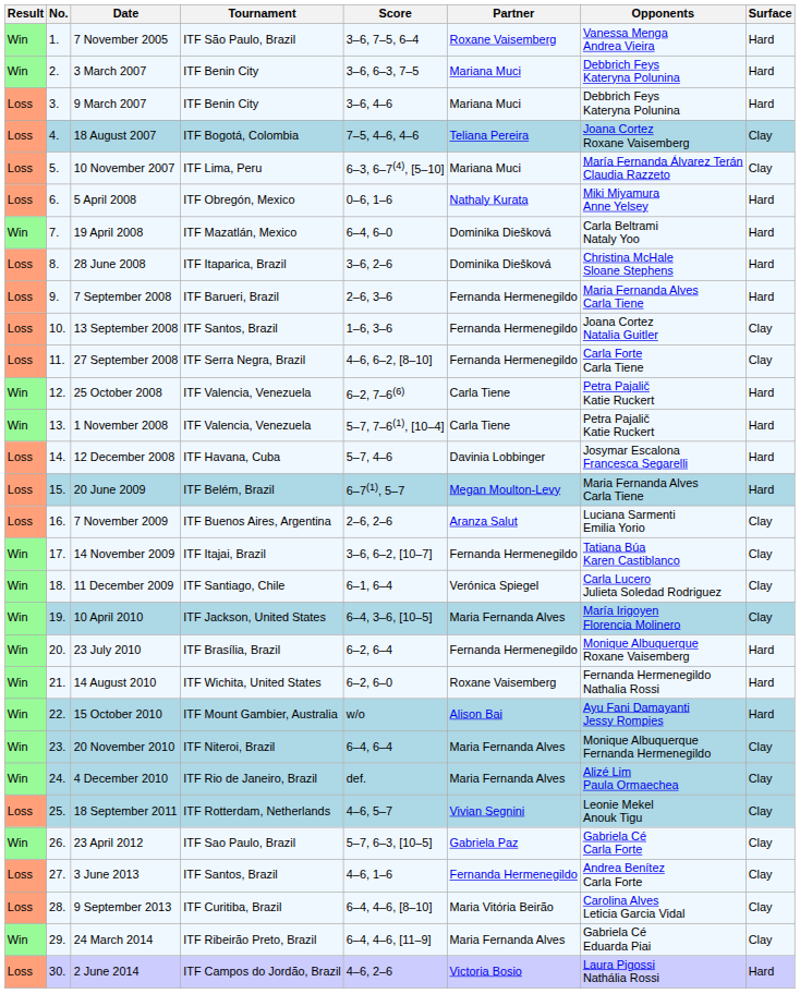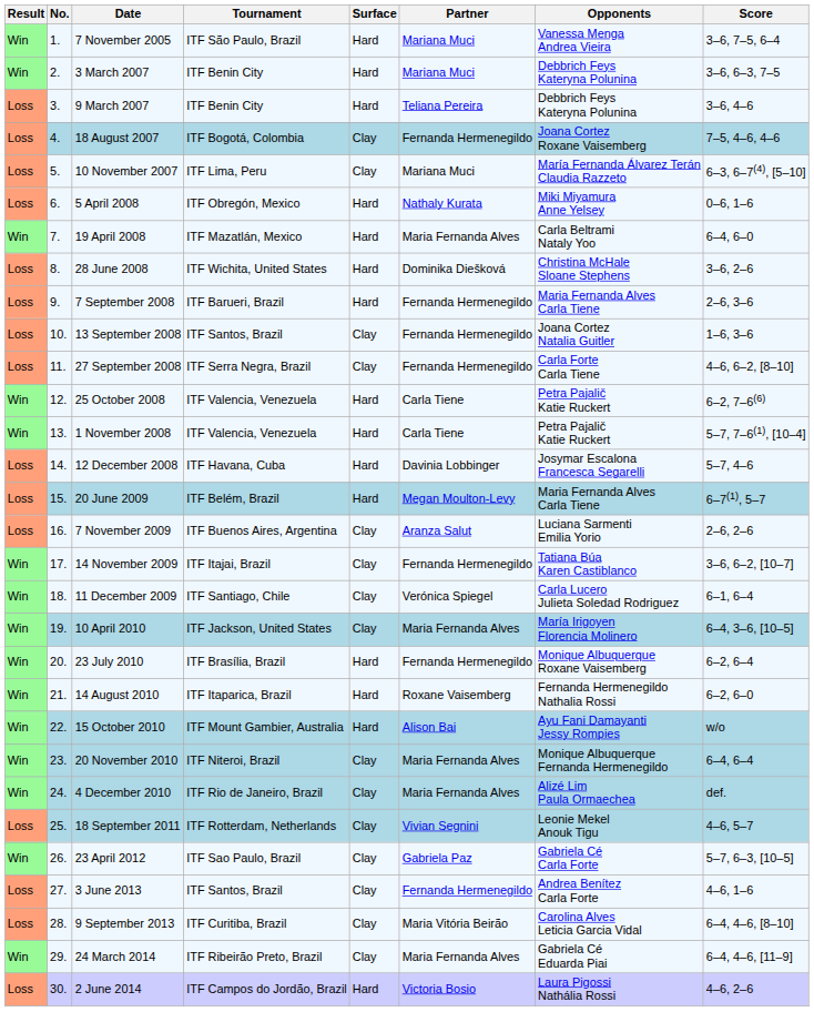columns swapped: Surface <-> Score
7 November 2005 | Partner: Roxane Vaisemberg -> Mariana Muci
9 March 2007 | Partner: Mariana Muci -> Teliana Pereira
18 August 2007 | Partner: Teliana Pereira -> Fernanda Hermenegildo
19 April 2008 | Partner: Dominika Diešková -> Maria Fernanda Alves
28 June 2008 | Tournament: ITF Itaparica, Brazil -> ITF Wichita, United States
14 August 2010 | Tournament: ITF Wichita, United States -> ITF Itaparica, Brazil
